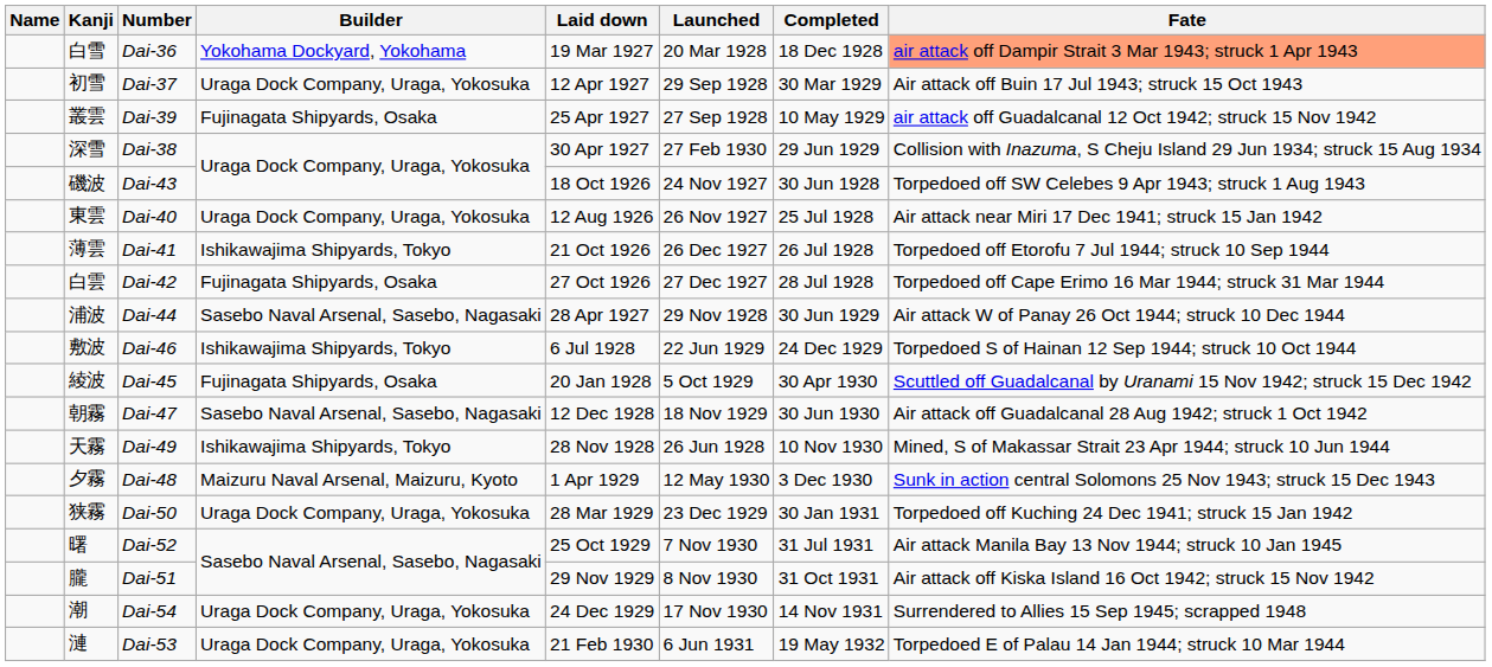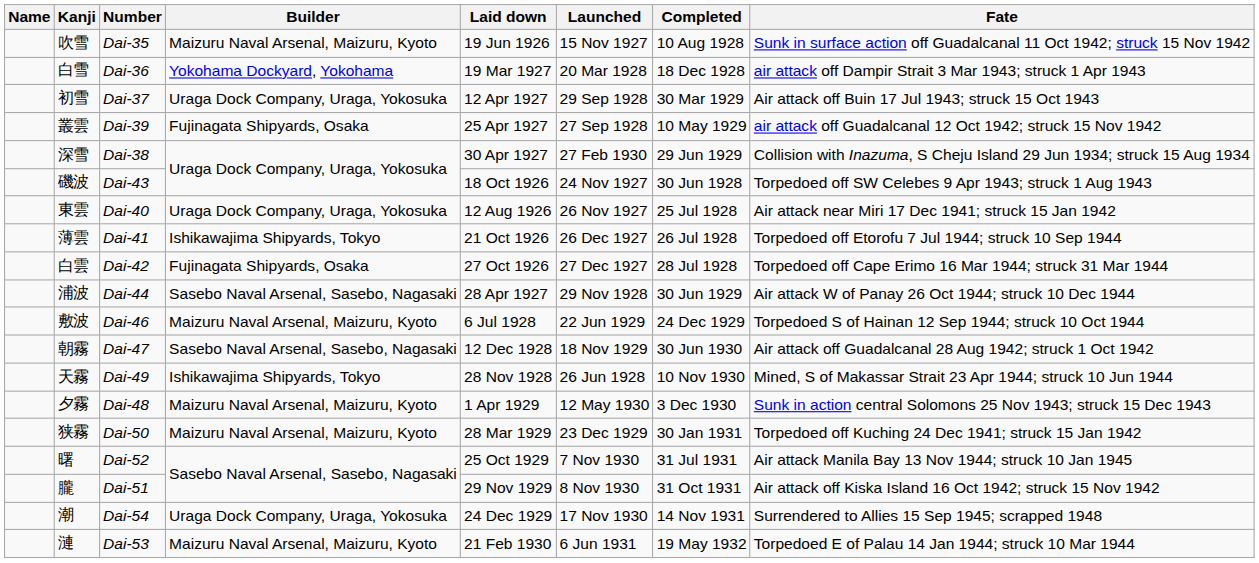+ row: 吹雪 | Dai-35 | Maizuru Naval Arsenal, Maizuru, Kyoto | 19 Jun 1926 | 15 Nov 1927 | 10 Aug 1928 | Sunk in surface action off Guadalcanal 11 Oct 1942; struck 15 Nov 1942
白雪 | Fate: lightsalmon background -> no background
敷波 | Builder: Ishikawajima Shipyards, Tokyo -> Maizuru Naval Arsenal, Maizuru, Kyoto
- row: 綾波 | Dai-45 | Fujinagata Shipyards, Osaka | 20 Jan 1928 | 5 Oct 1929 | 30 Apr 1930 | Scuttled off Guadalcanal by Uranami 15 Nov 1942; struck 15 Dec 1942
狭霧 | Builder: Uraga Dock Company, Uraga, Yokosuka -> Maizuru Naval Arsenal, Maizuru, Kyoto
漣 | Builder: Uraga Dock Company, Uraga, Yokosuka -> Maizuru Naval Arsenal, Maizuru, Kyoto
